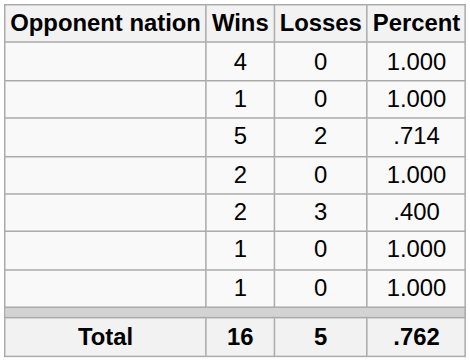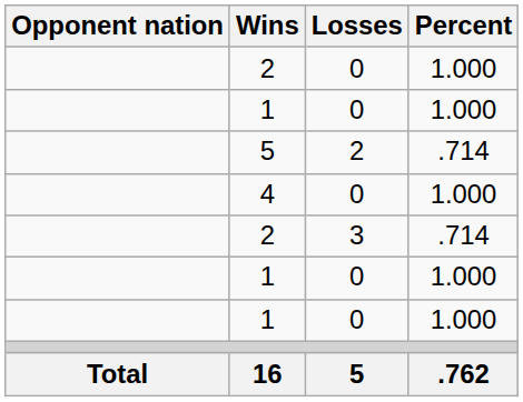rows swapped: 2 / 0 <-> 4
2 / 3 | Percent: .400 -> .714
